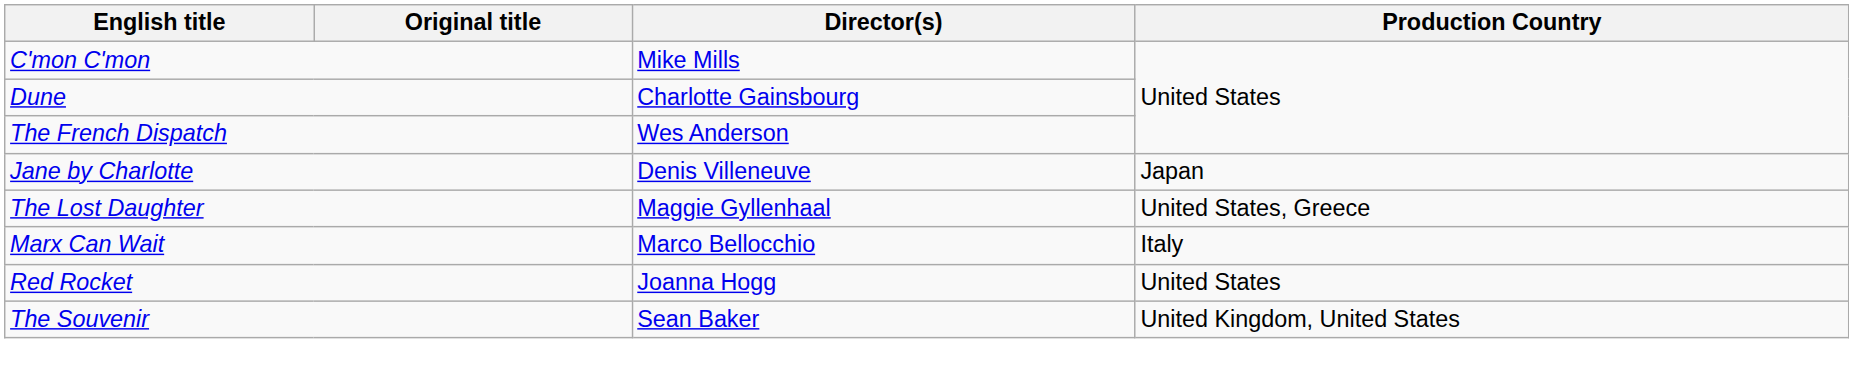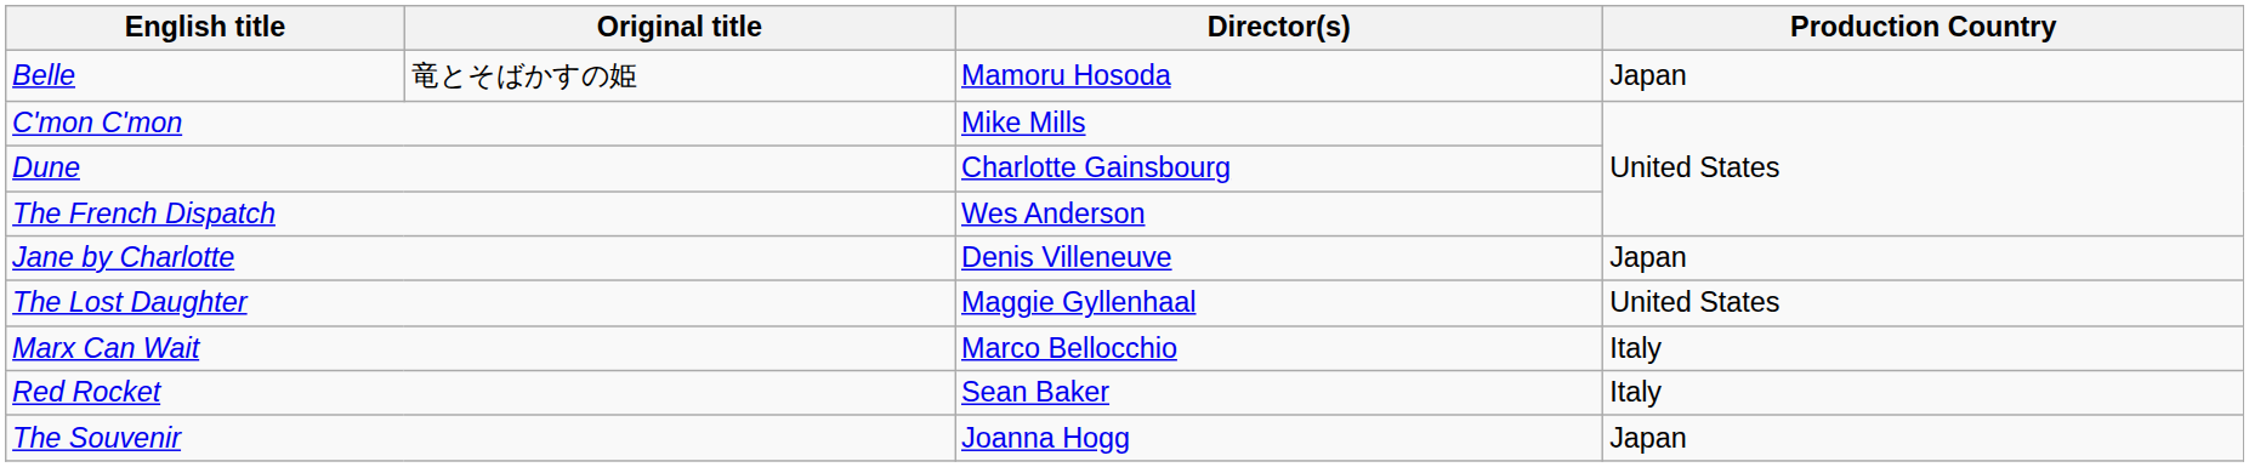+ row: Belle | 竜とそばかすの姫 | Mamoru Hosoda | Japan
The Lost Daughter | Production Country: United States, Greece -> United States
Red Rocket | Director(s): Joanna Hogg -> Sean Baker
Red Rocket | Production Country: United States -> Italy
The Souvenir | Director(s): Sean Baker -> Joanna Hogg
The Souvenir | Production Country: United Kingdom, United States -> Japan
